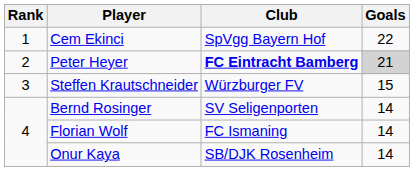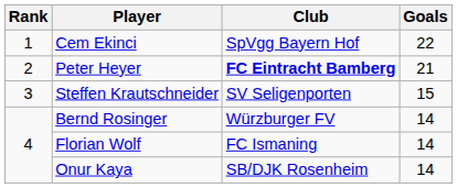Peter Heyer | Goals: lightgrey background -> no background
Steffen Krautschneider | Club: Würzburger FV -> SV Seligenporten
Bernd Rosinger | Club: SV Seligenporten -> Würzburger FV
